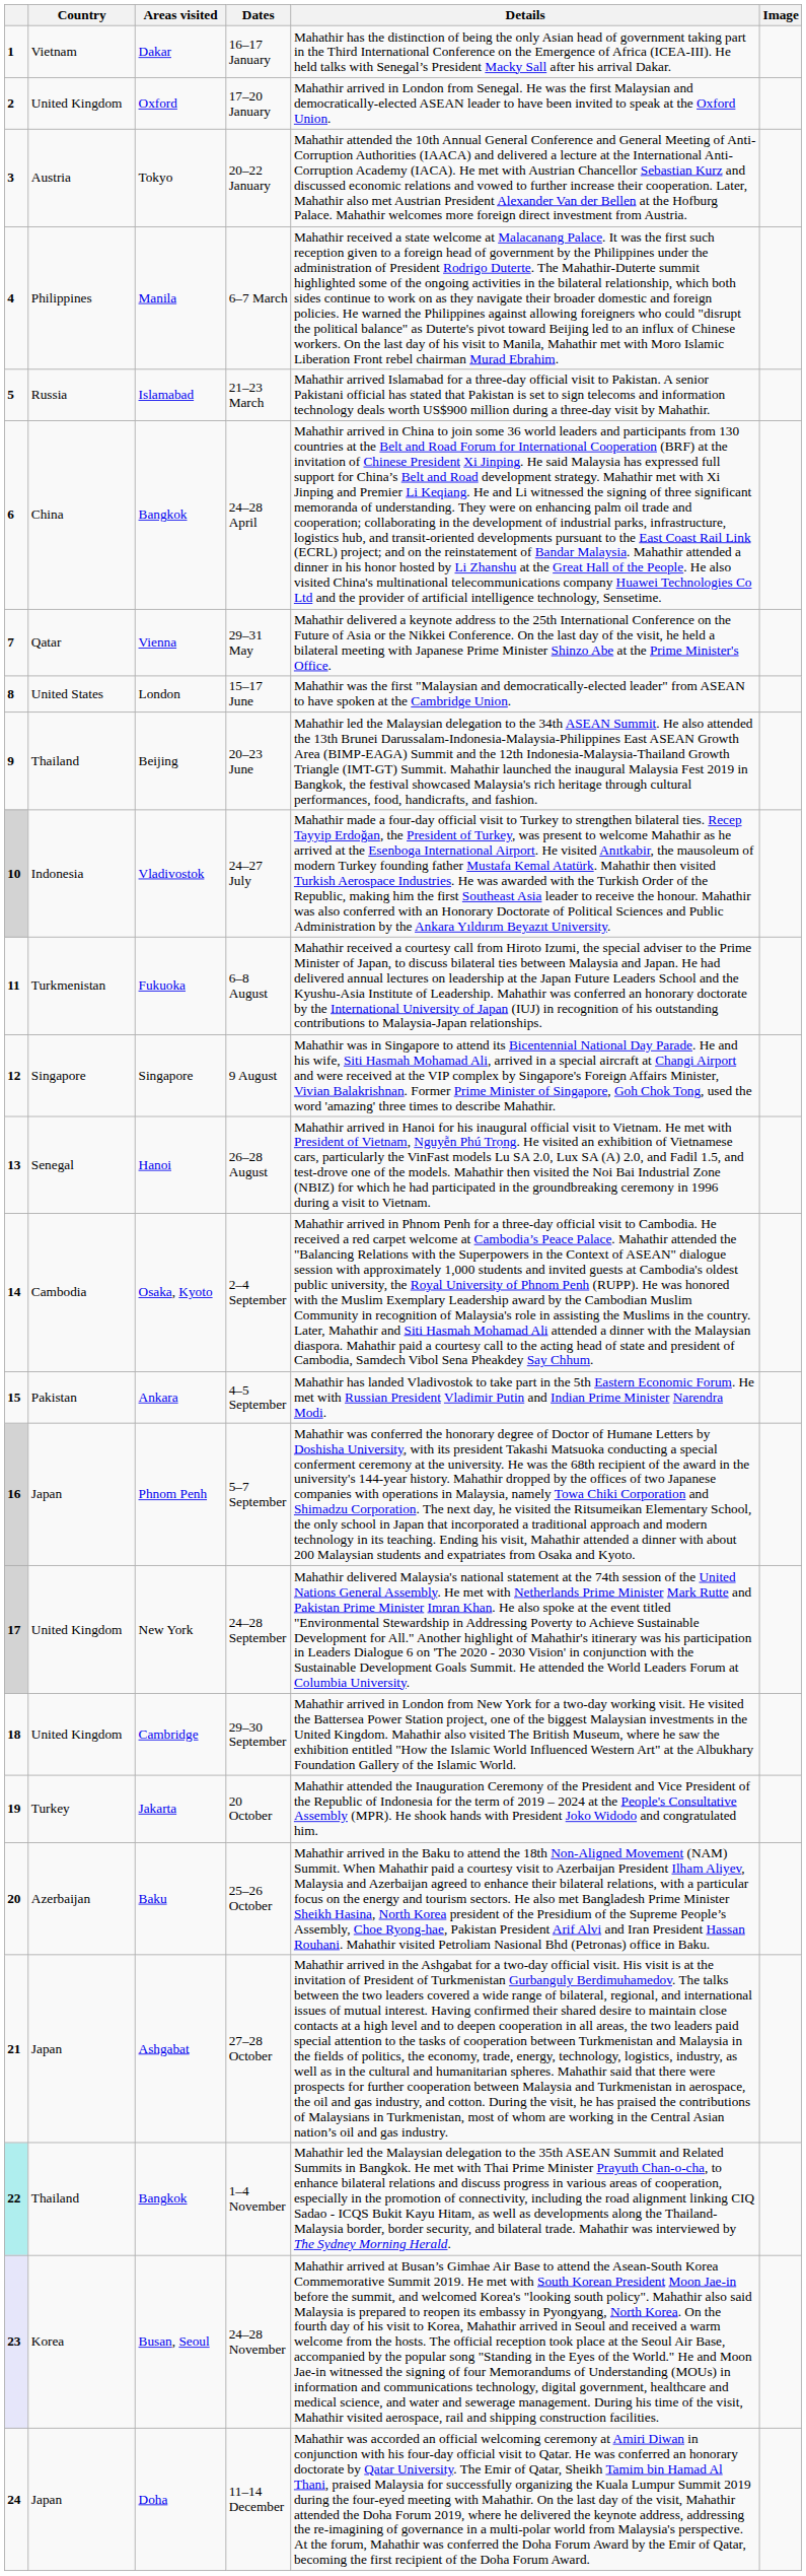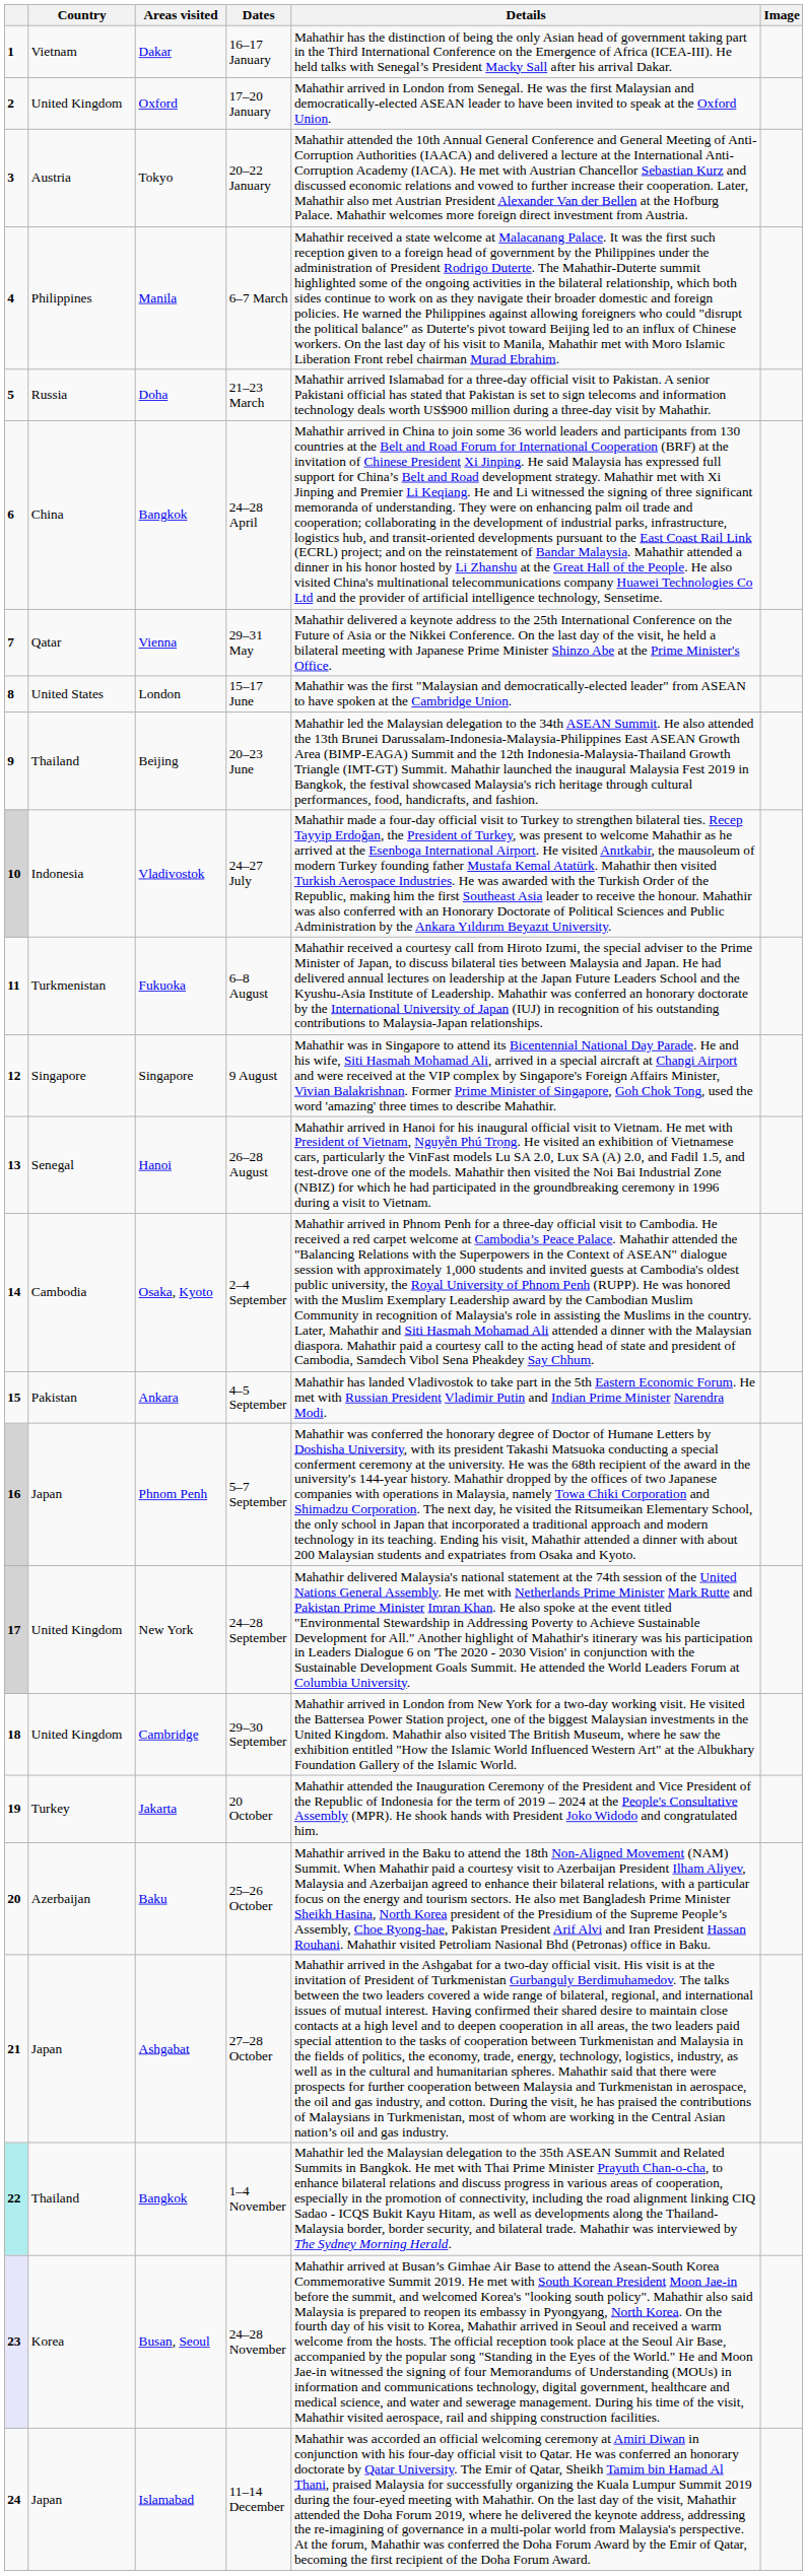21–23 March | Areas visited: Islamabad -> Doha
11–14 December | Areas visited: Doha -> Islamabad
